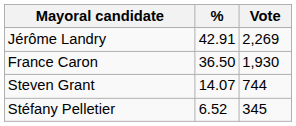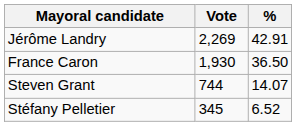columns swapped: Vote <-> %
